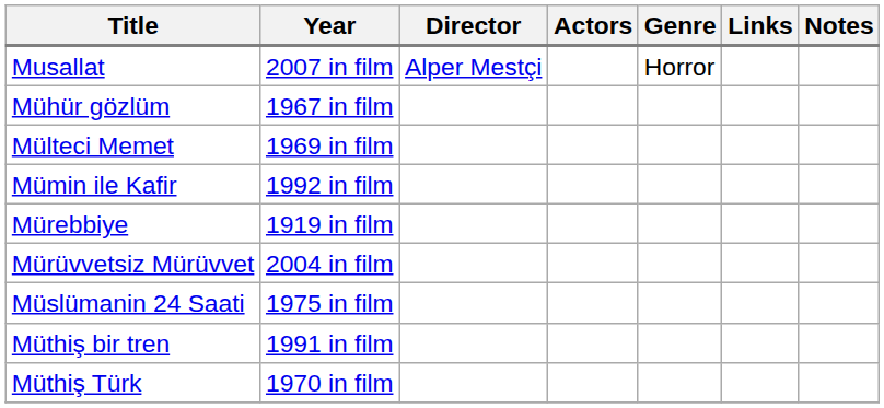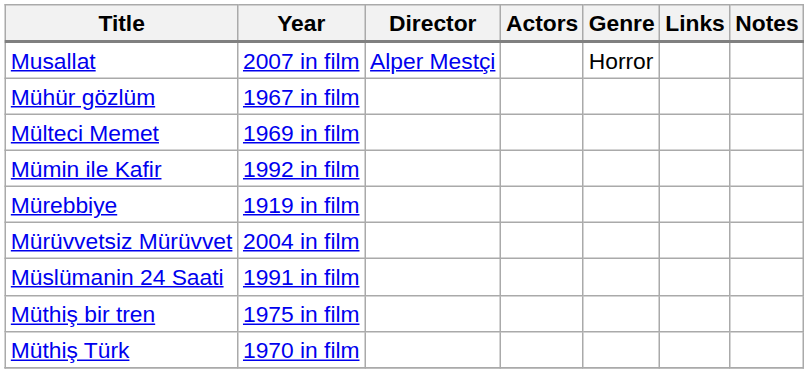Müslümanin 24 Saati | Year: 1975 in film -> 1991 in film
Müthiş bir tren | Year: 1991 in film -> 1975 in film
